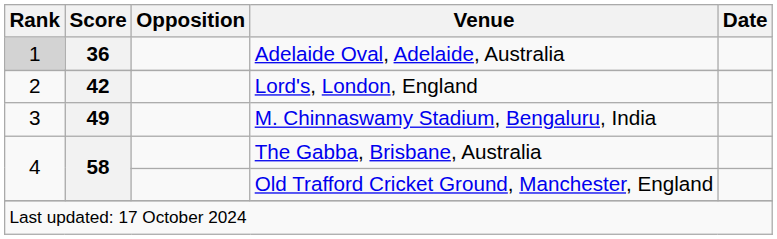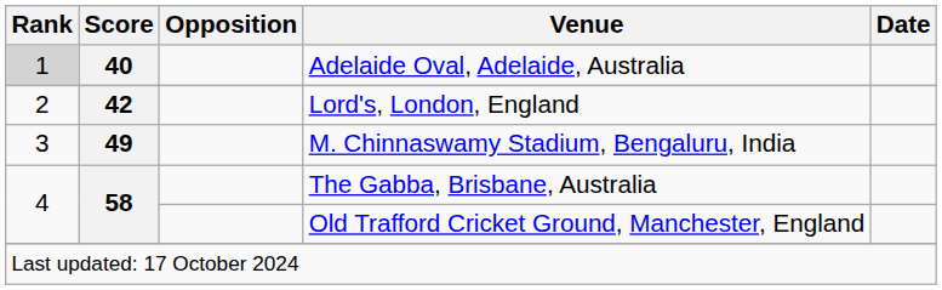Adelaide Oval, Adelaide, Australia | Score: 36 -> 40
